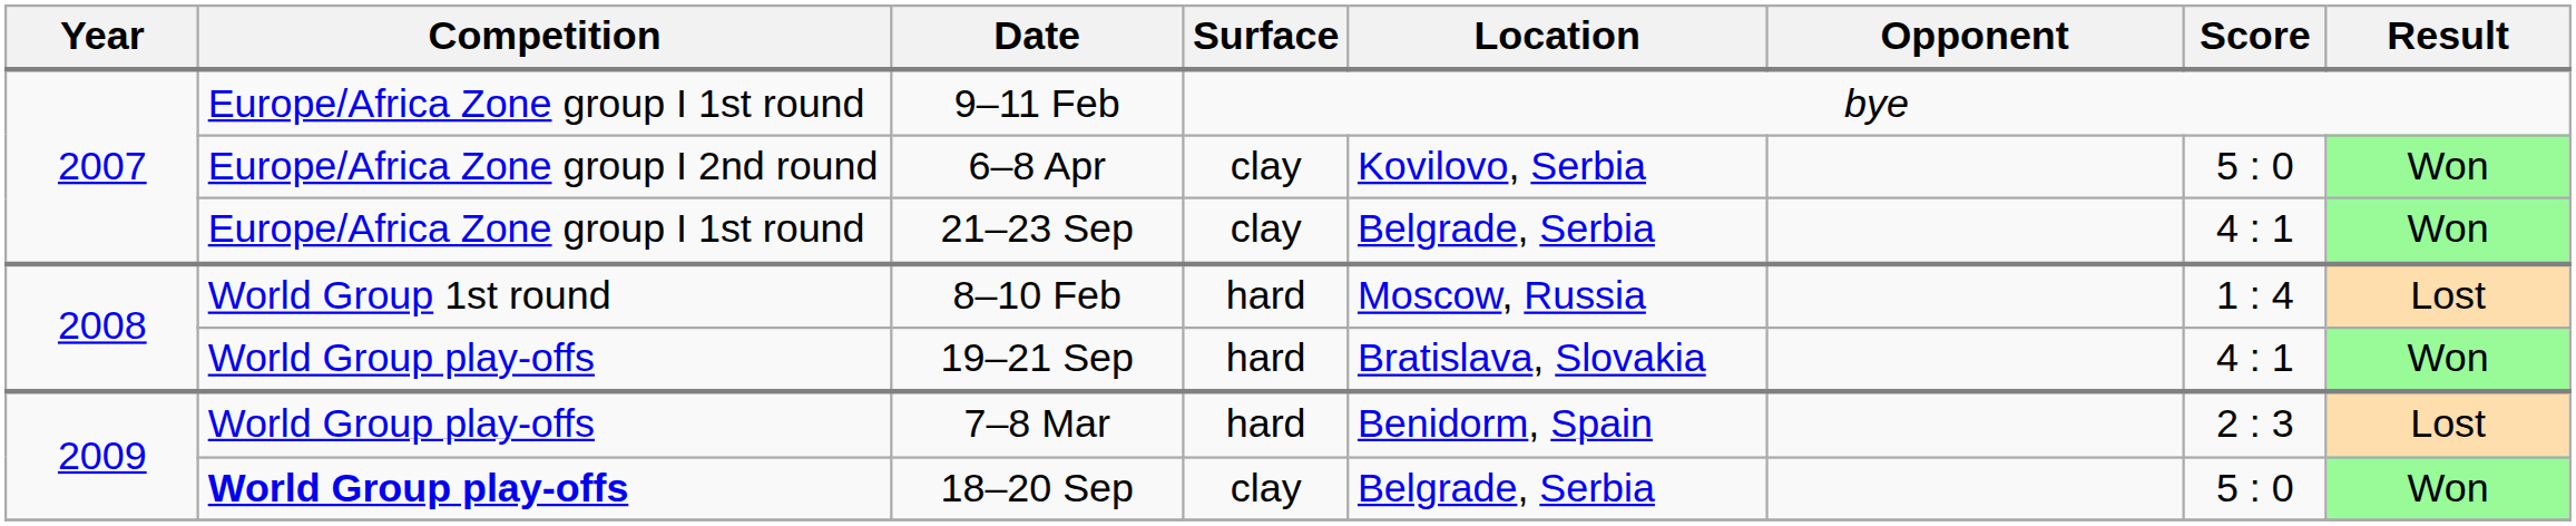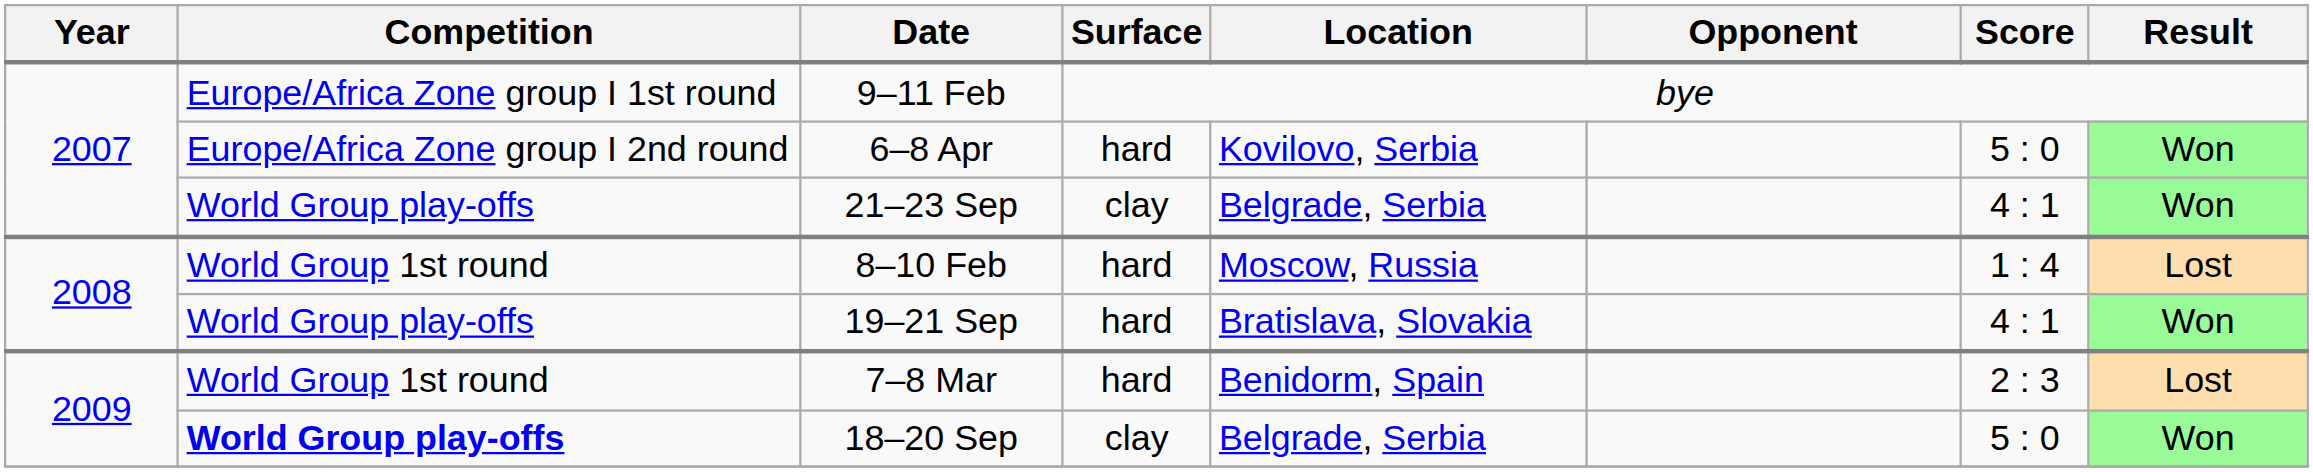6–8 Apr | Surface: clay -> hard
21–23 Sep | Competition: Europe/Africa Zone group I 1st round -> World Group play-offs
7–8 Mar | Competition: World Group play-offs -> World Group 1st round
